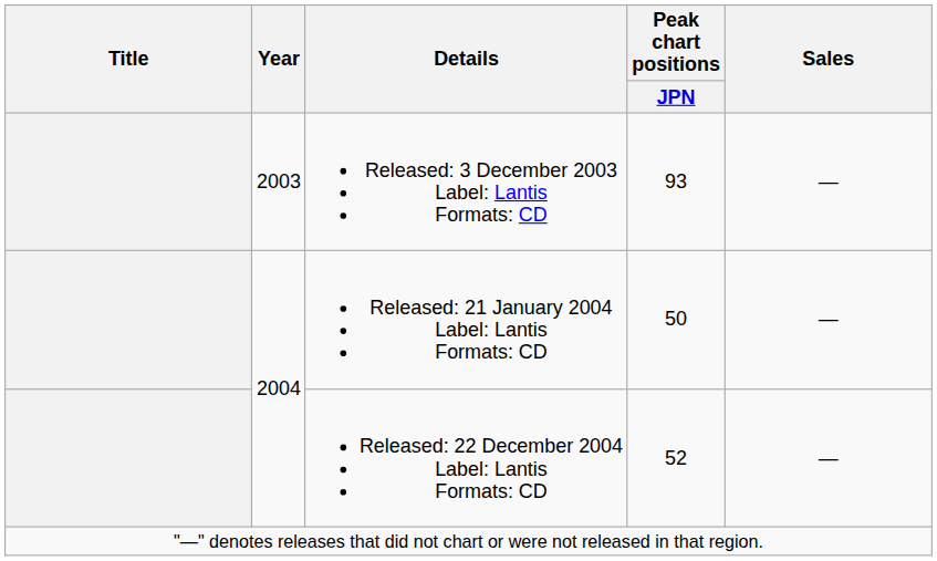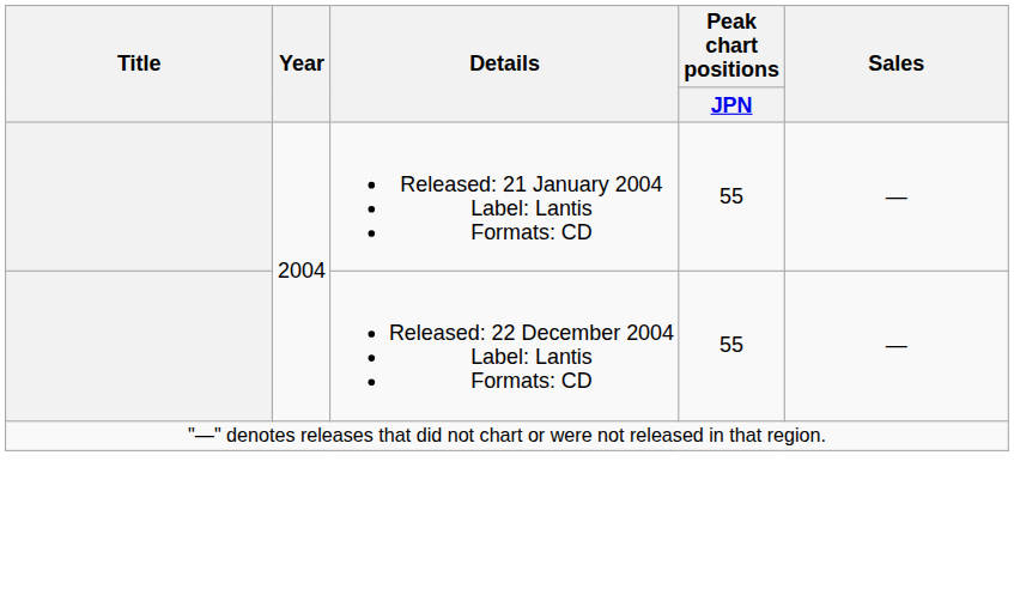- row: 2003 | Released: 3 December 2003 Label: Lantis Formats: CD | 93 | —
Released: 21 January 2004 Label: Lantis Formats: CD | Peak chart positions / JPN: 50 -> 55
Released: 22 December 2004 Label: Lantis Formats: CD | Peak chart positions / JPN: 52 -> 55
